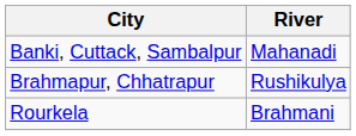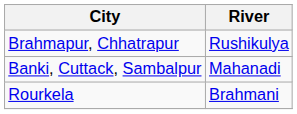rows swapped: Banki, Cuttack, Sambalpur <-> Brahmapur, Chhatrapur
